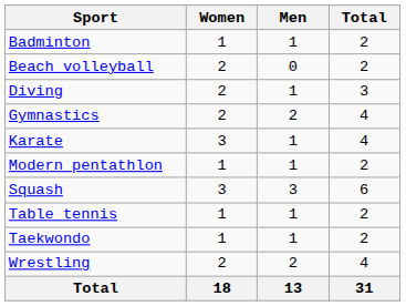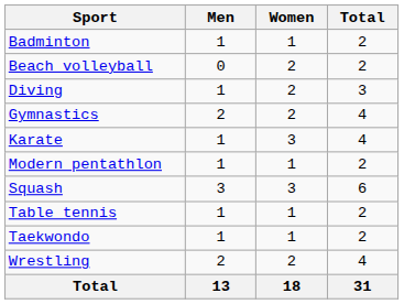columns swapped: Men <-> Women
